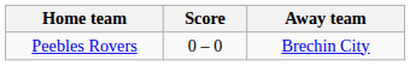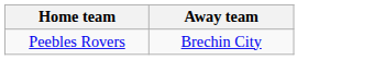- column: Score | 0 – 0
